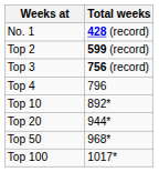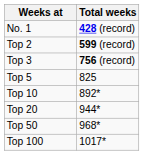- row: Top 4 | 796
+ row: Top 5 | 825
